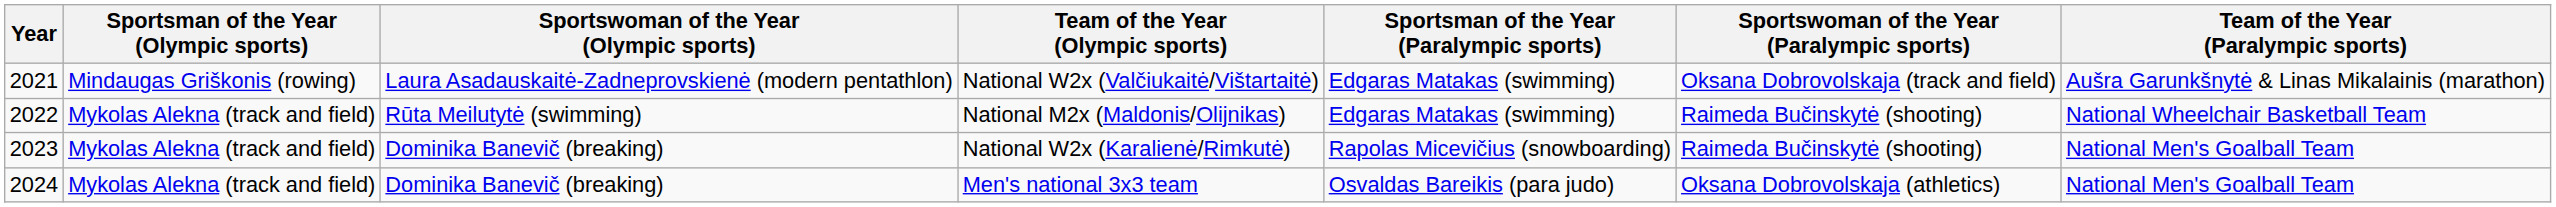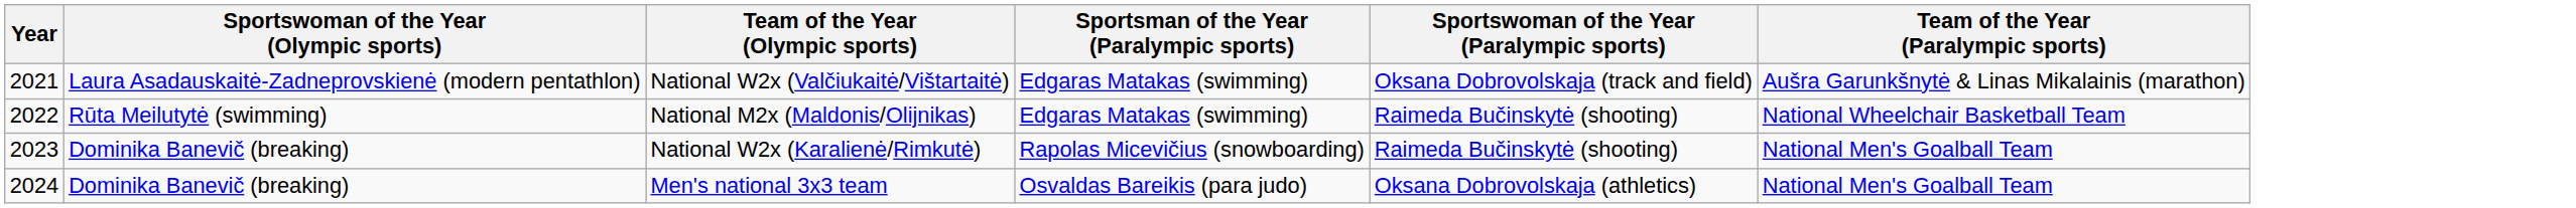- column: Sportsman of the Year (Olympic sports) | Mindaugas Griškonis (rowing) | Mykolas Alekna (track and field) | Mykolas Alekna (track and field) | Mykolas Alekna (track and field)
